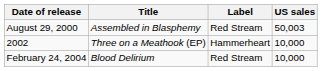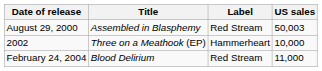February 24, 2004 | US sales: 10,000 -> 11,000
